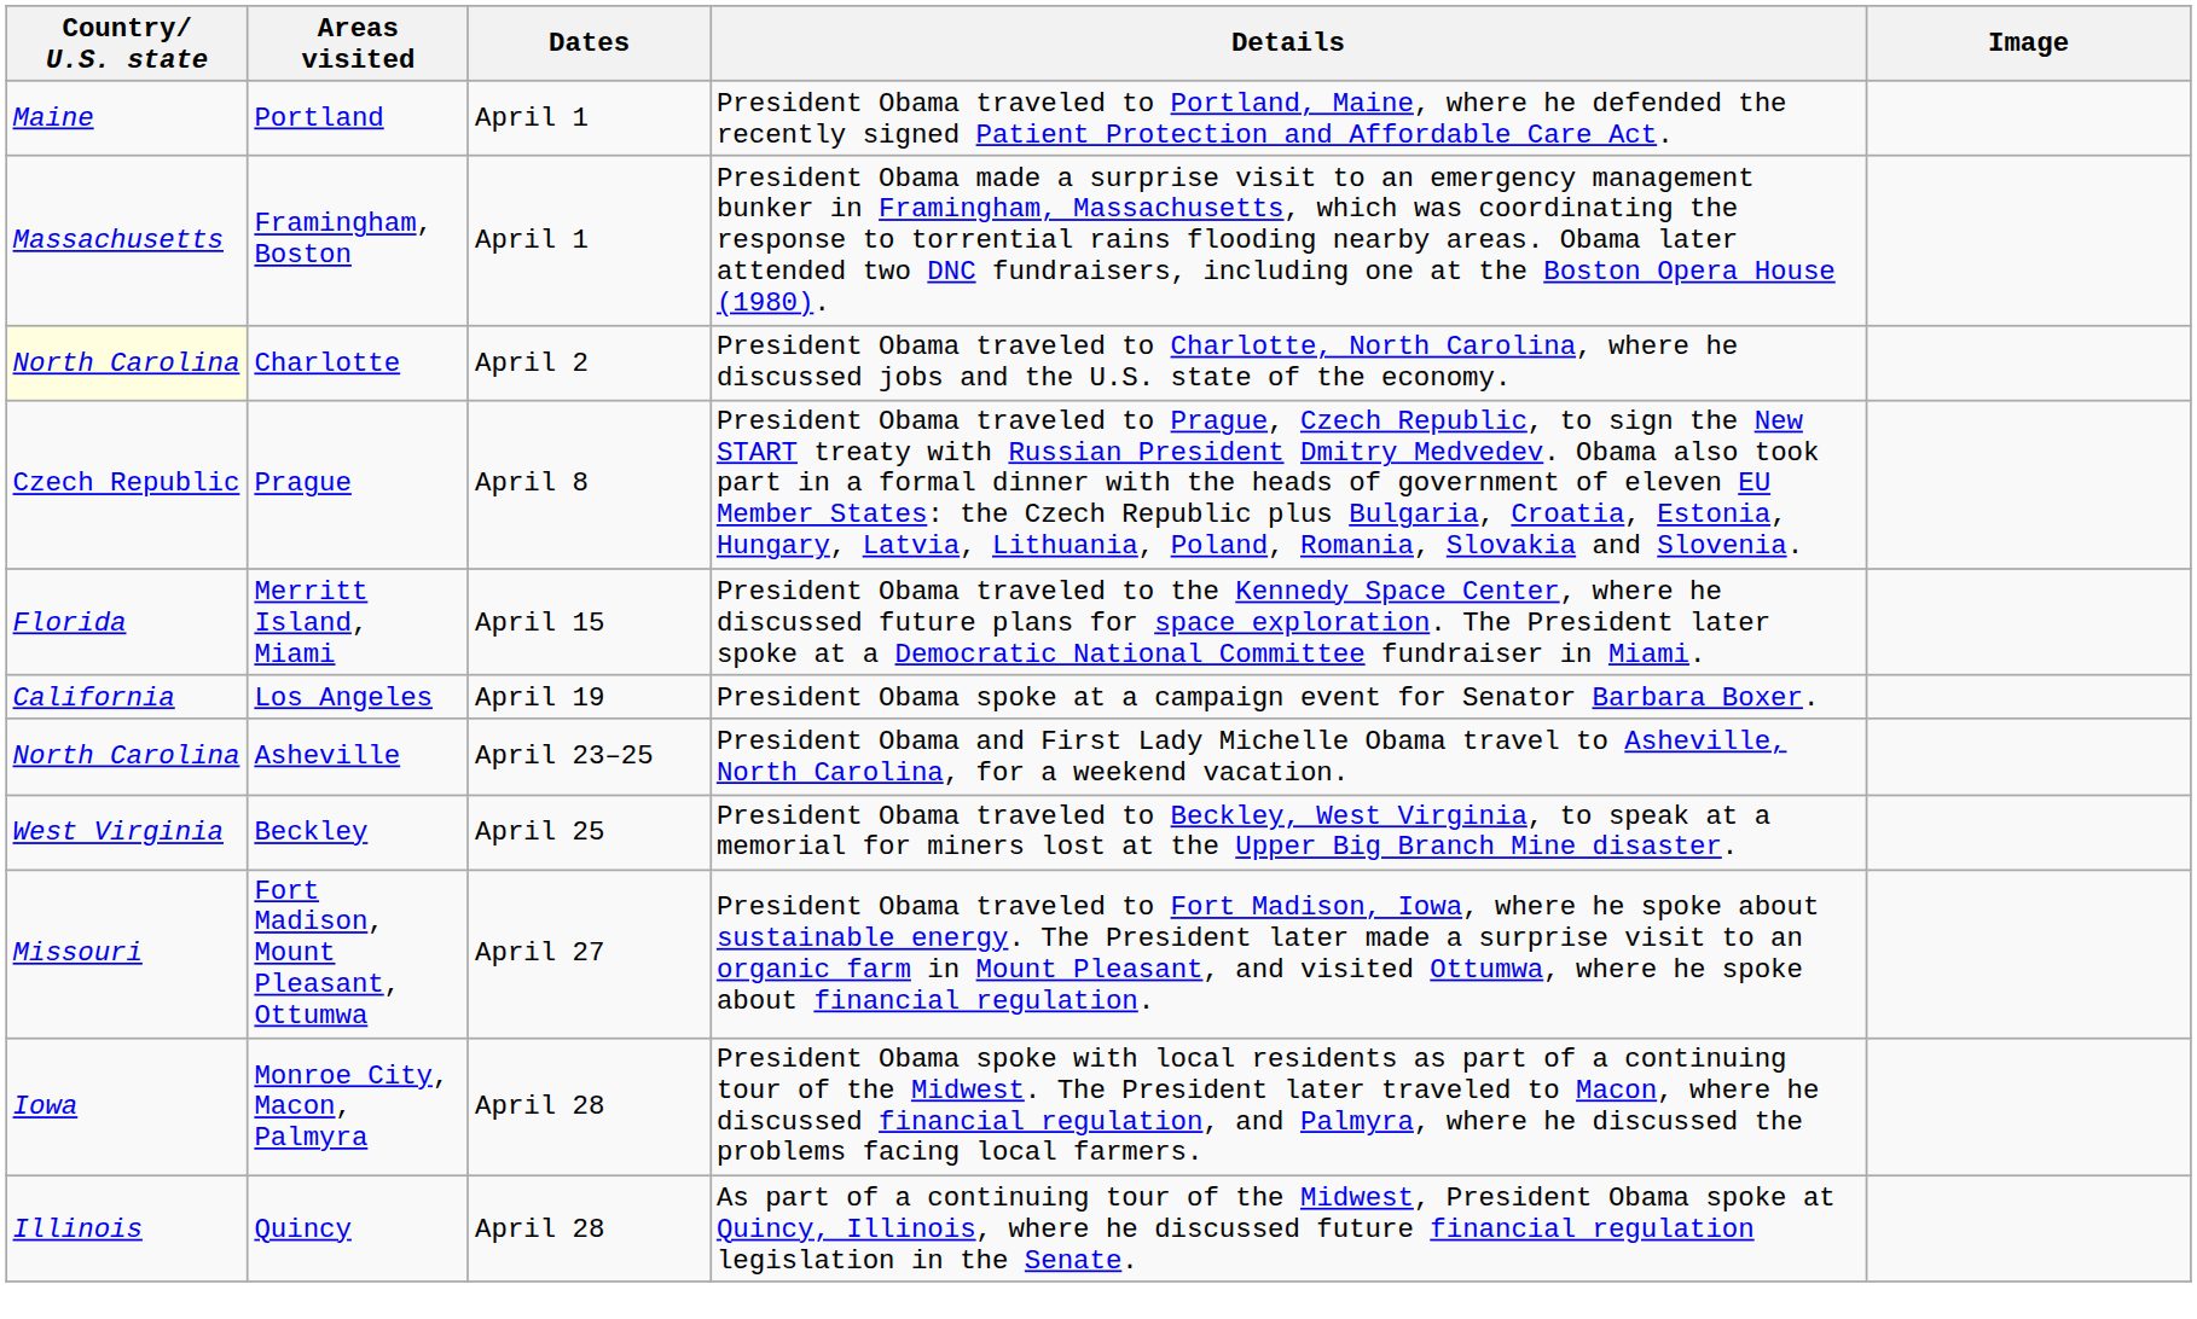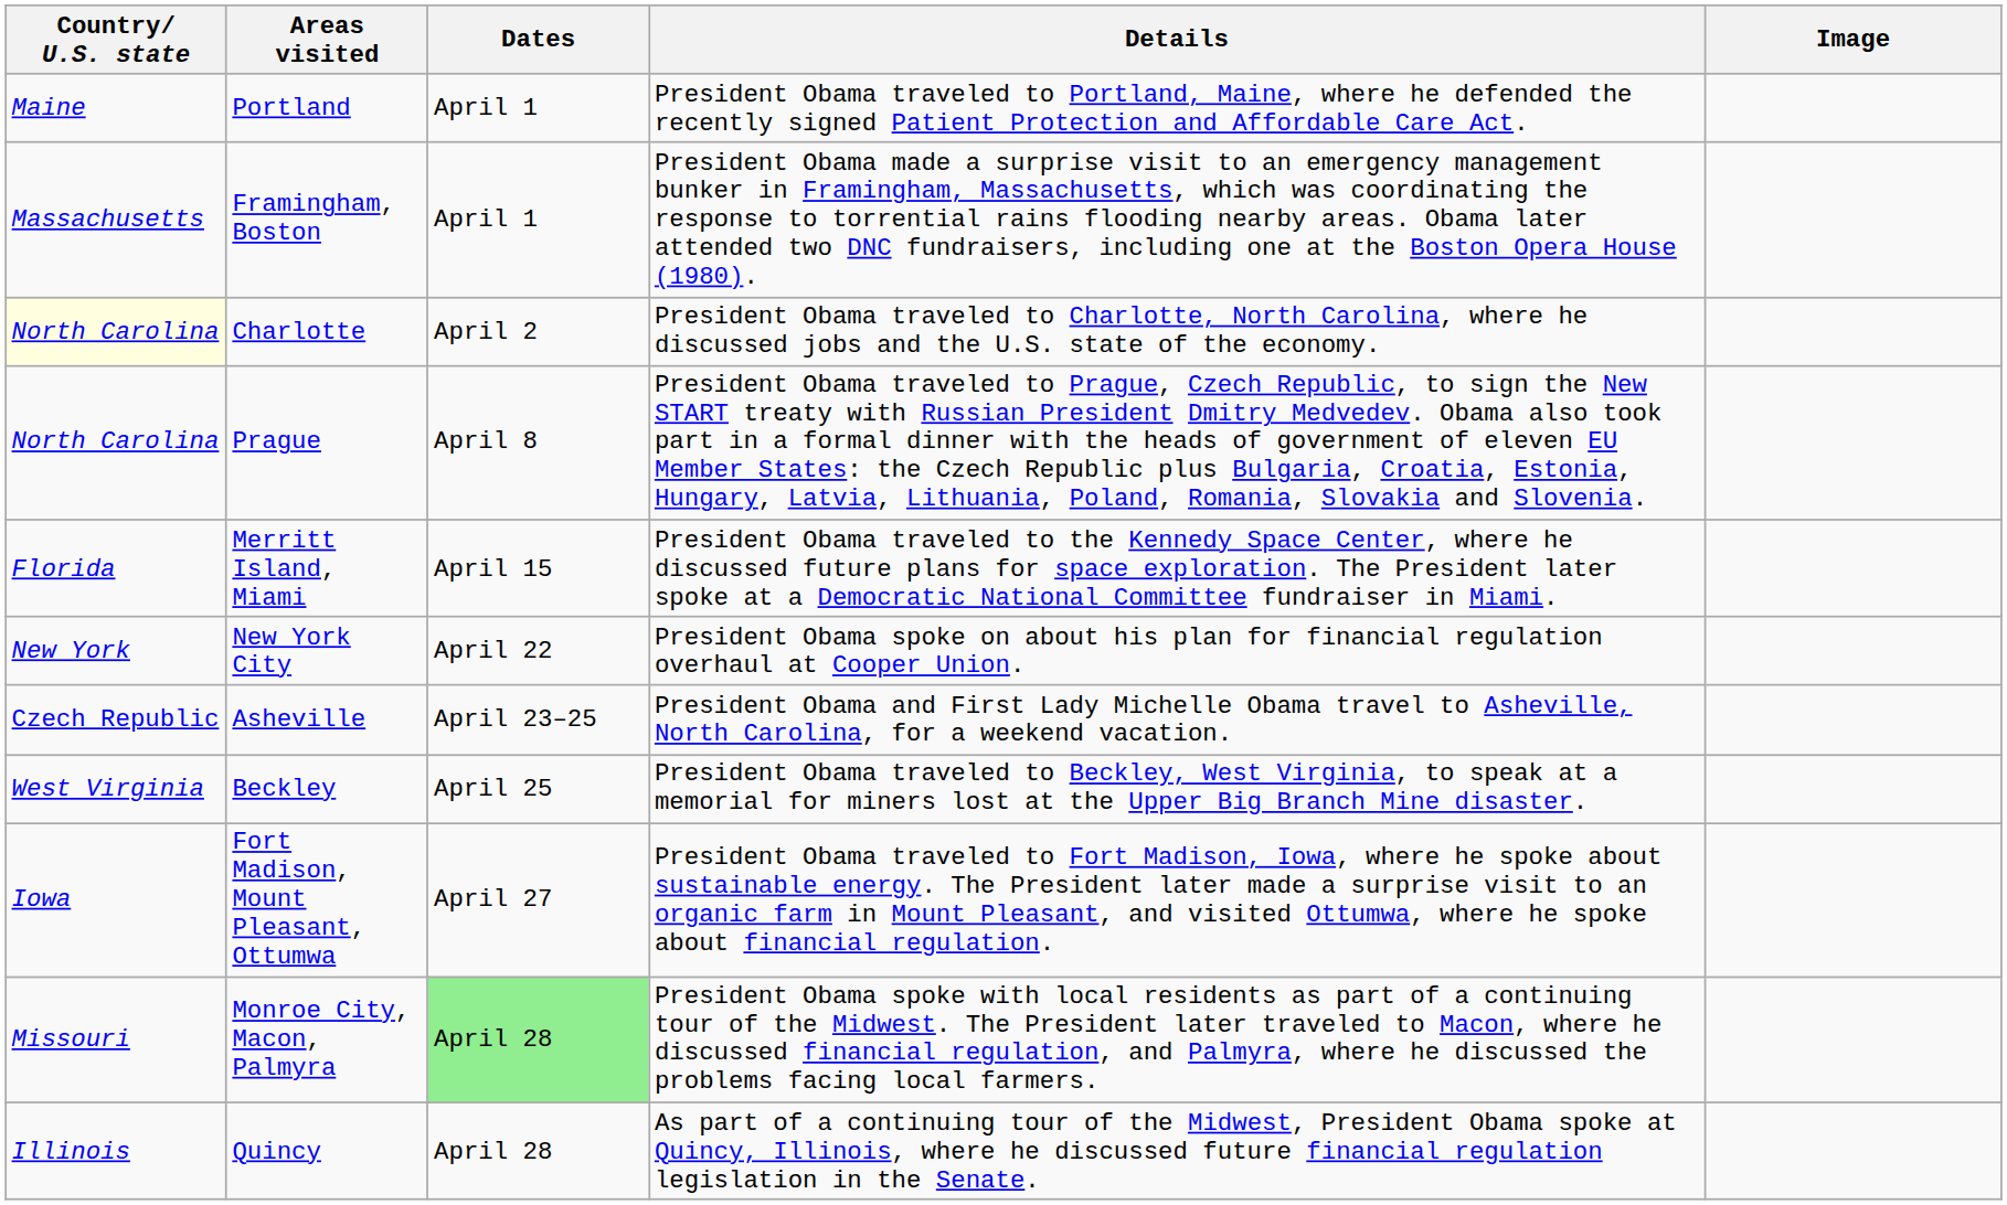Prague | Country/ U.S. state: Czech Republic -> North Carolina
- row: California | Los Angeles | April 19 | President Obama spoke at a campaign event for Senator Barbara Boxer.
+ row: New York | New York City | April 22 | President Obama spoke on about his plan for financial regulation overhaul at Cooper Union.
Asheville | Country/ U.S. state: North Carolina -> Czech Republic
Fort Madison, Mount Pleasant, Ottumwa | Country/ U.S. state: Missouri -> Iowa
Monroe City, Macon, Palmyra | Country/ U.S. state: Iowa -> Missouri
Monroe City, Macon, Palmyra | Dates: no background -> lightgreen background
